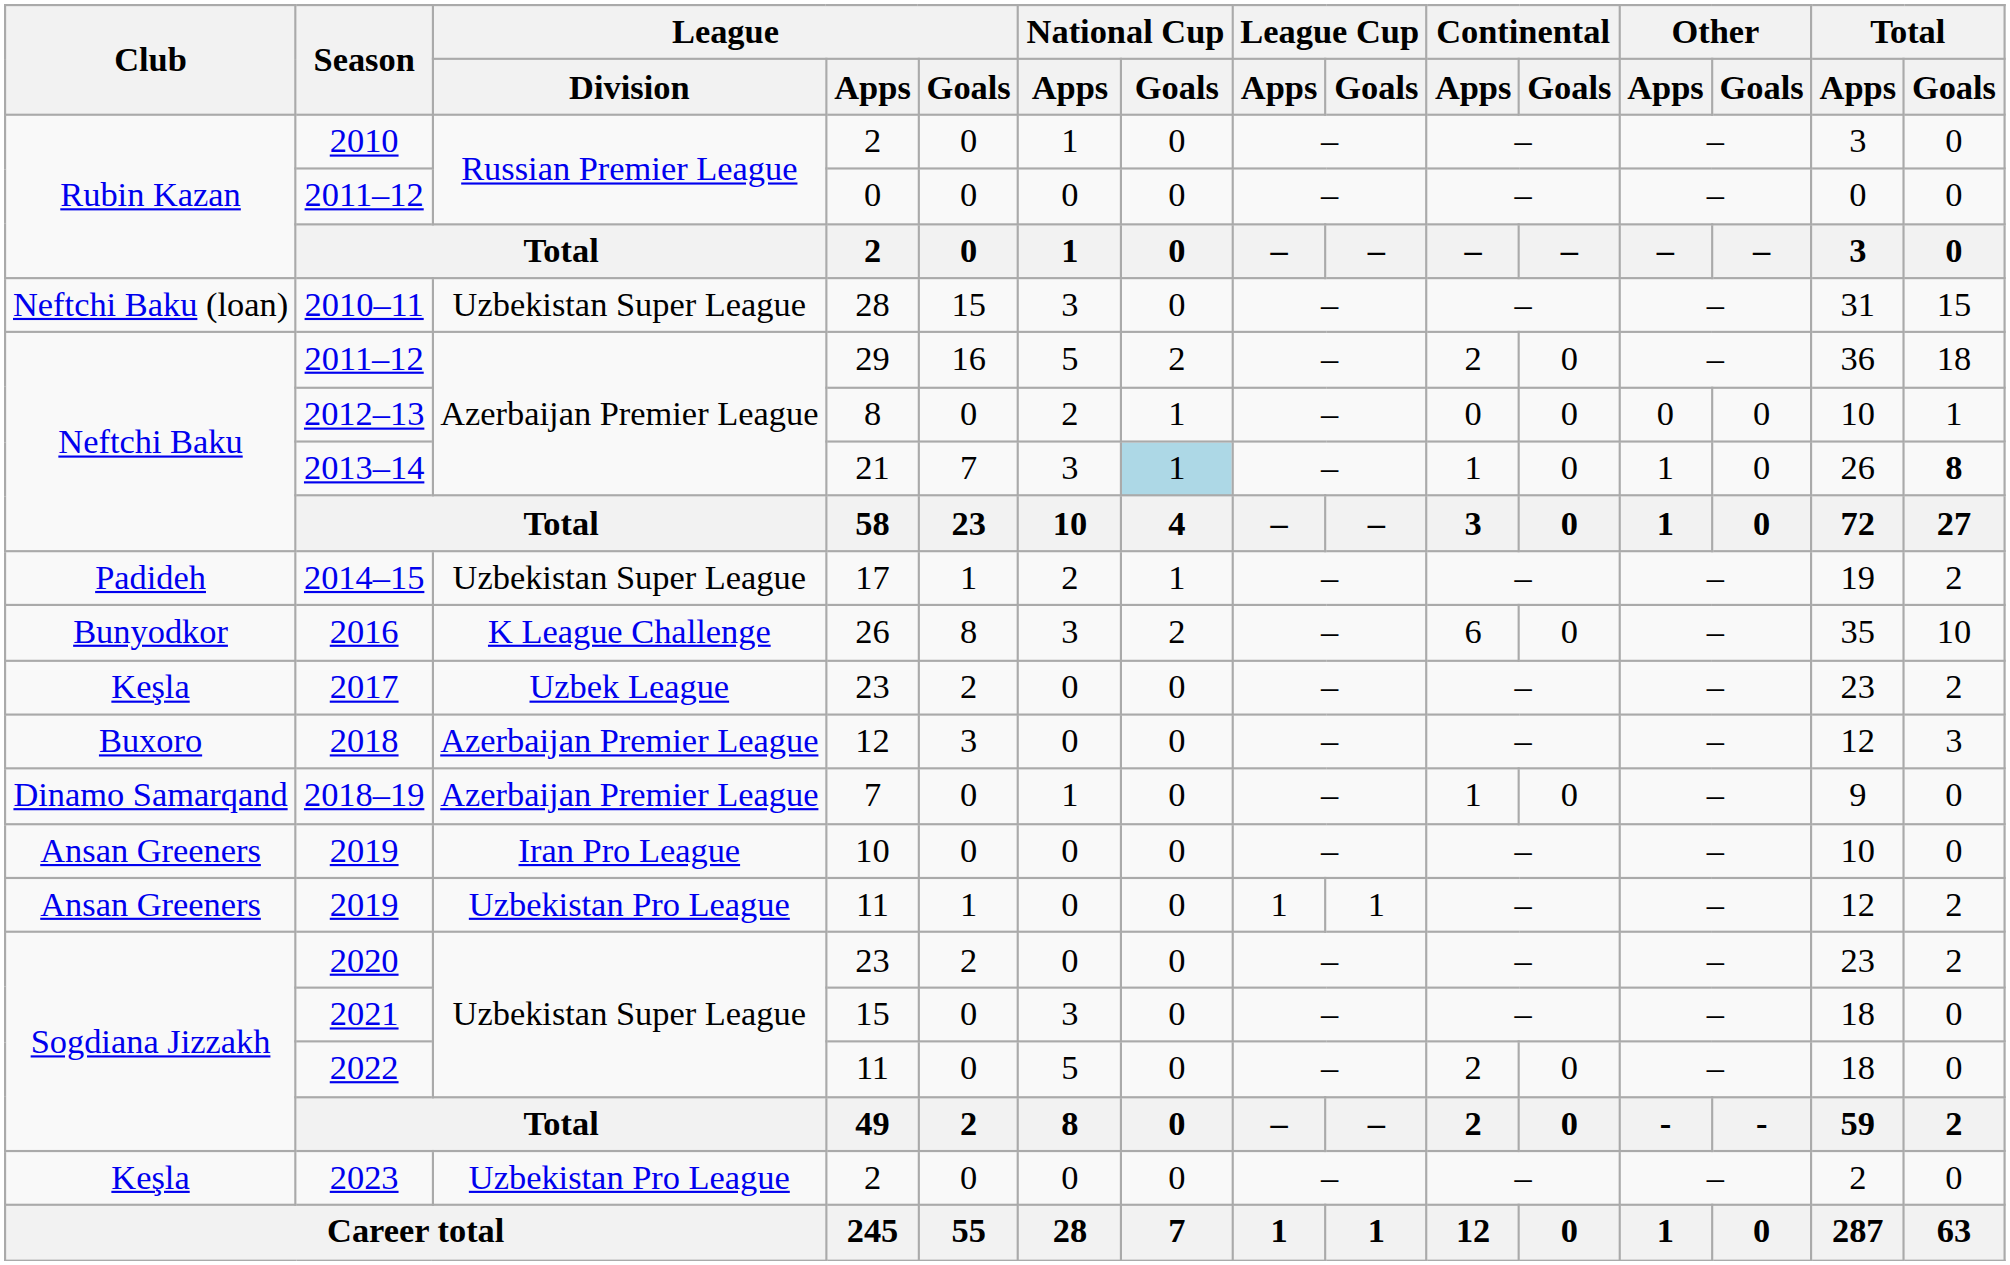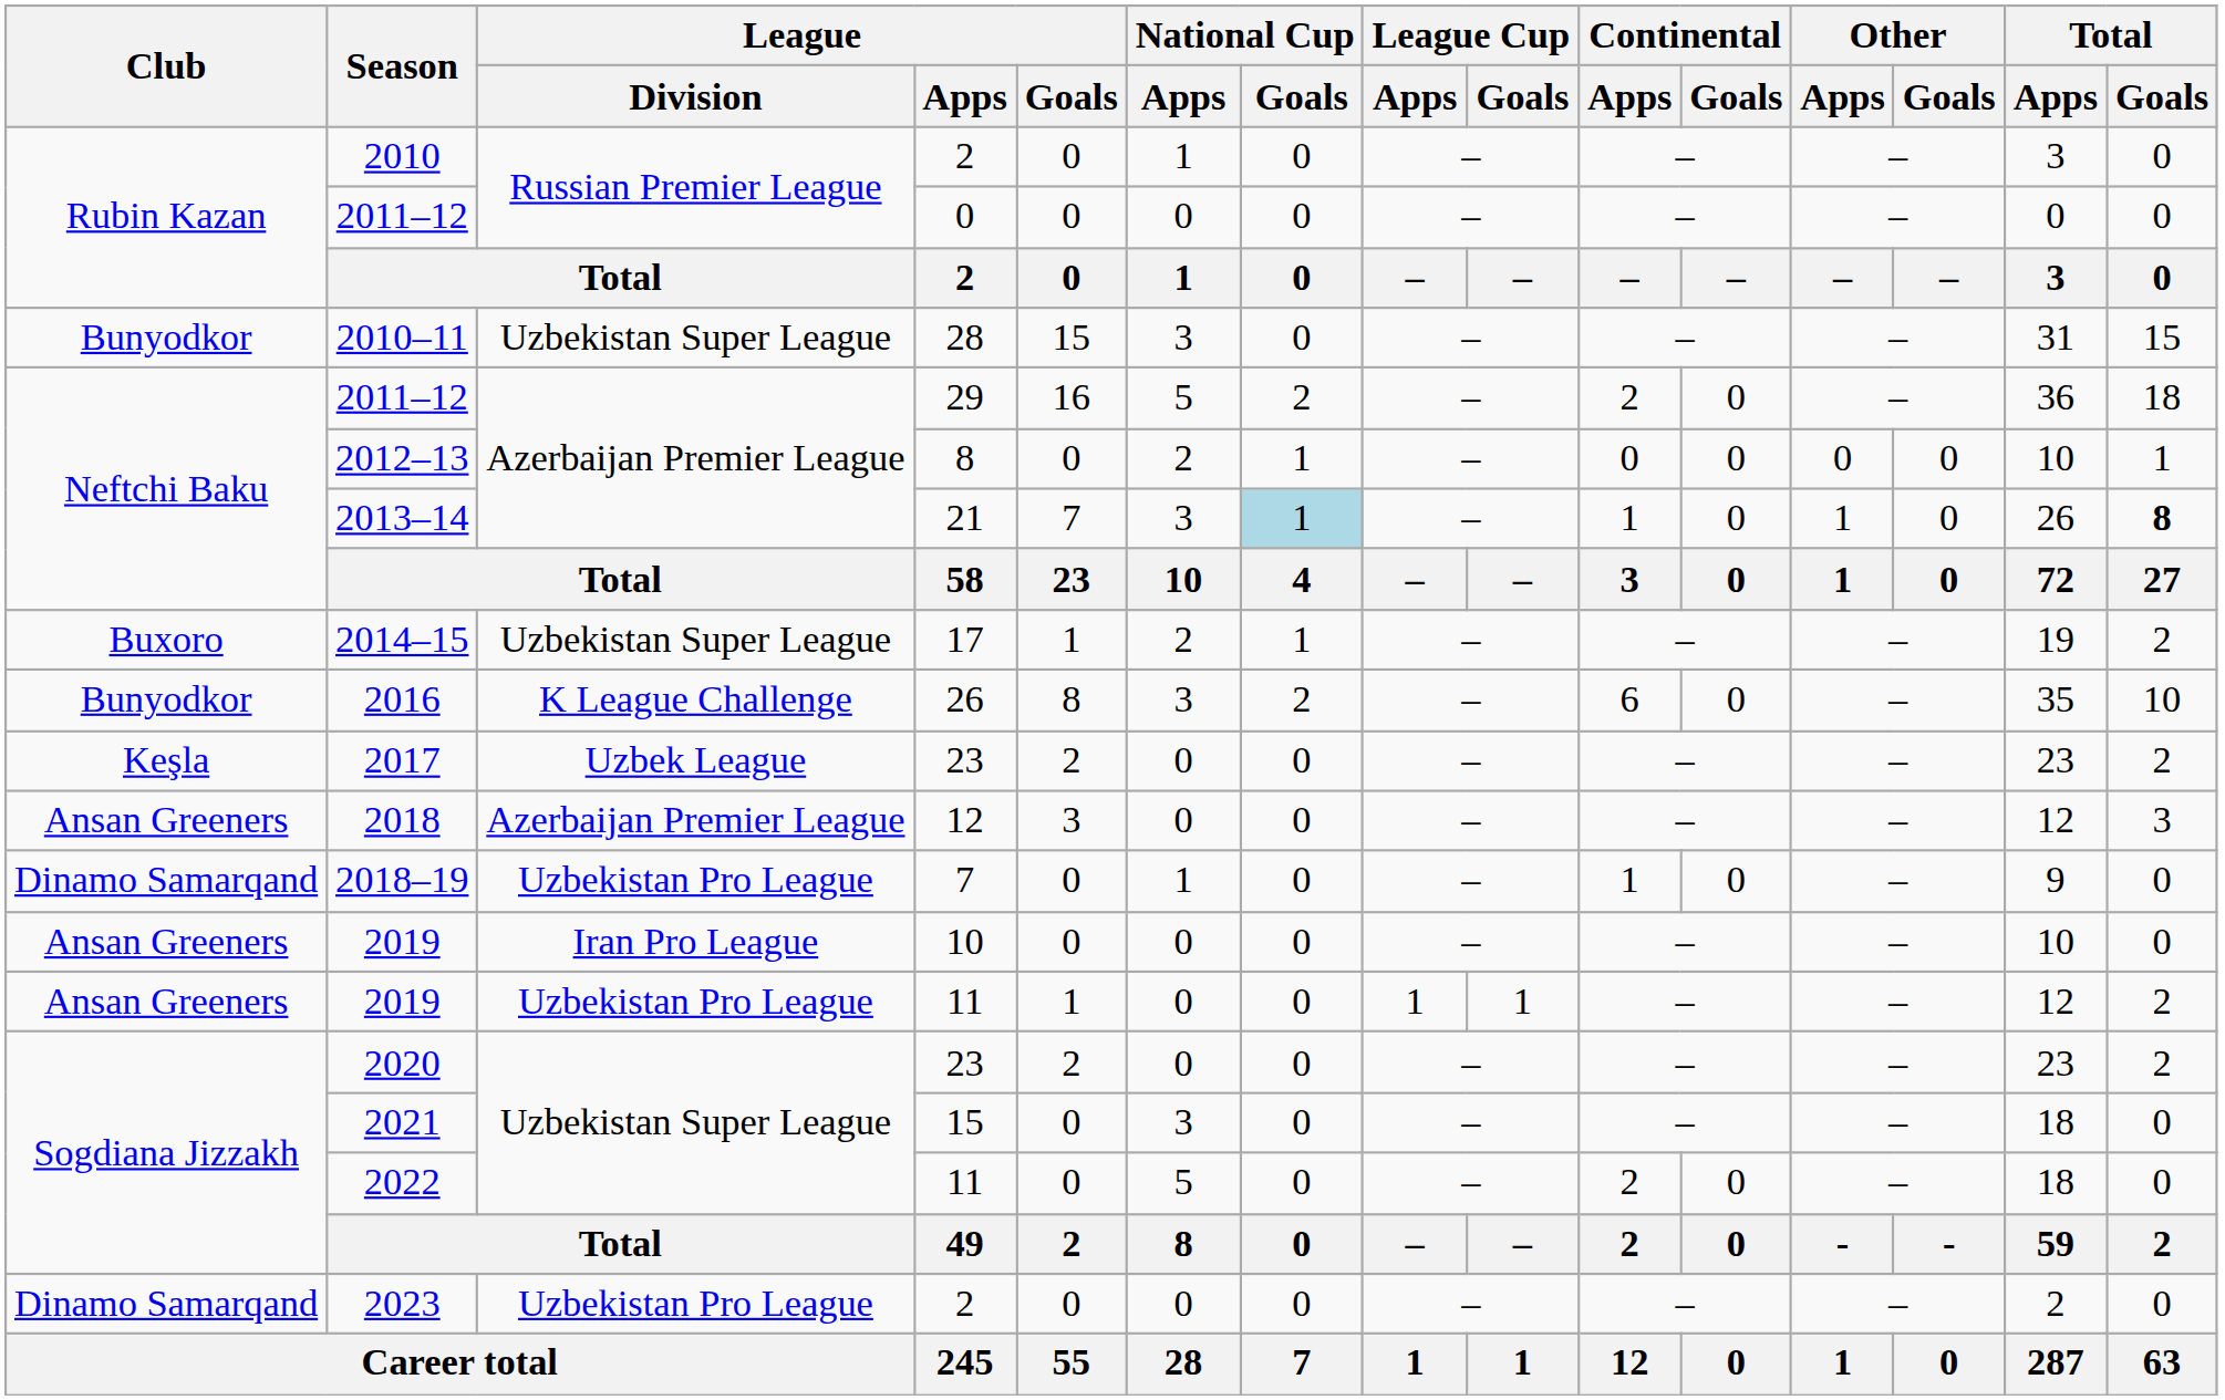2010–11 | Club: Neftchi Baku (loan) -> Bunyodkor
2014–15 | Club: Padideh -> Buxoro
2018 | Club: Buxoro -> Ansan Greeners
2018–19 | League / Division: Azerbaijan Premier League -> Uzbekistan Pro League
2023 | Club: Keşla -> Dinamo Samarqand
